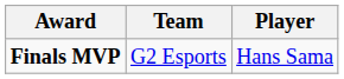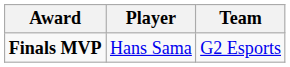columns swapped: Player <-> Team
